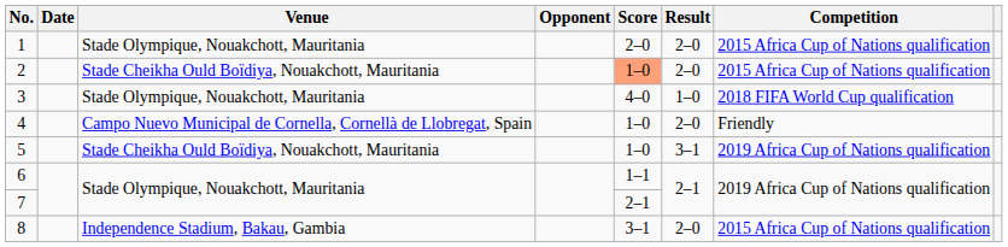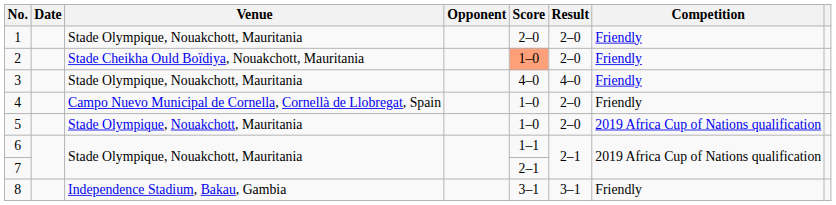1 | Competition: 2015 Africa Cup of Nations qualification -> Friendly
2 | Competition: 2015 Africa Cup of Nations qualification -> Friendly
3 | Result: 1–0 -> 4–0
3 | Competition: 2018 FIFA World Cup qualification -> Friendly
5 | Venue: Stade Cheikha Ould Boïdiya, Nouakchott, Mauritania -> Stade Olympique, Nouakchott, Mauritania
5 | Result: 3–1 -> 2–0
8 | Result: 2–0 -> 3–1
8 | Competition: 2015 Africa Cup of Nations qualification -> Friendly
